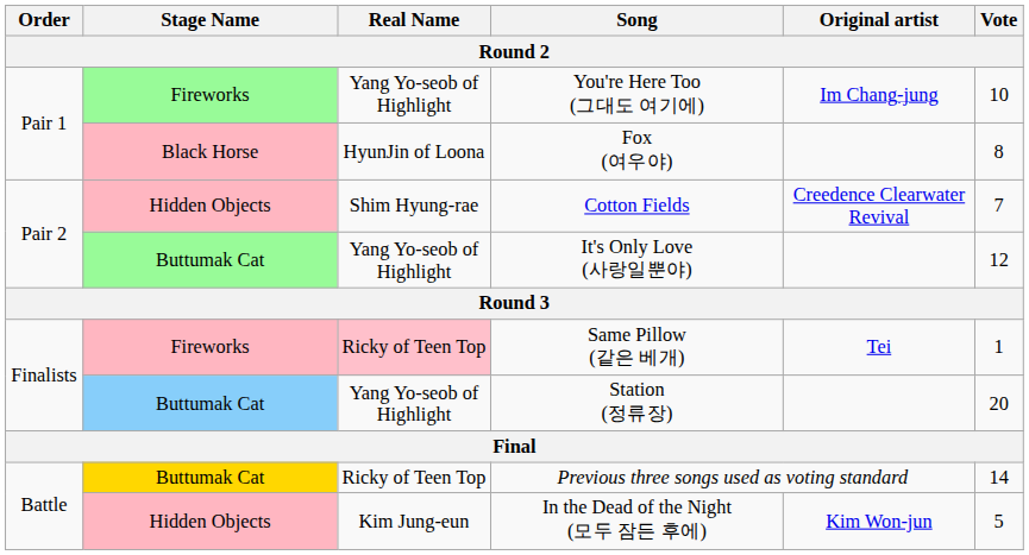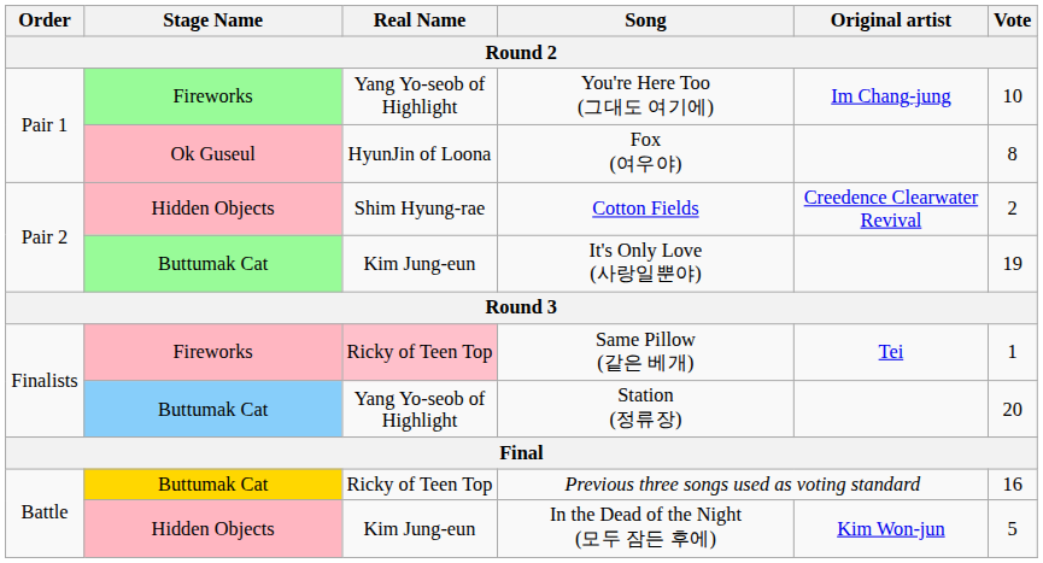Fox (여우야) | Stage Name: Black Horse -> Ok Guseul
Cotton Fields | Vote: 7 -> 2
It's Only Love (사랑일뿐야) | Real Name: Yang Yo-seob of Highlight -> Kim Jung-eun
It's Only Love (사랑일뿐야) | Vote: 12 -> 19
Previous three songs used as voting standard | Vote: 14 -> 16
